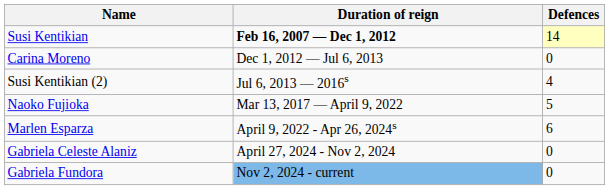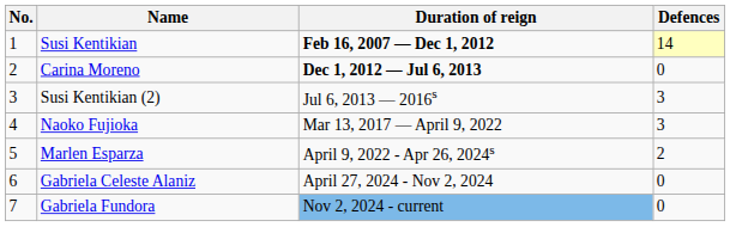+ column: No. | 1 | 2 | 3 | 4 | 5 | 6 | 7
Carina Moreno | Duration of reign: normal -> bold
Susi Kentikian (2) | Defences: 4 -> 3
Naoko Fujioka | Defences: 5 -> 3
Marlen Esparza | Defences: 6 -> 2
